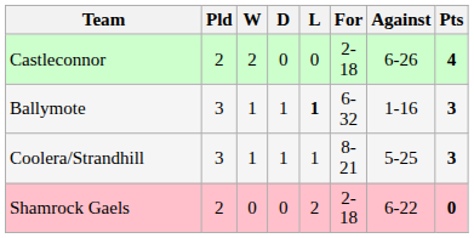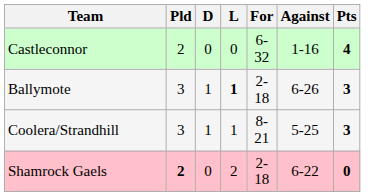- column: W | 2 | 1 | 1 | 0
Castleconnor | For: 2-18 -> 6-32
Castleconnor | Against: 6-26 -> 1-16
Ballymote | For: 6-32 -> 2-18
Ballymote | Against: 1-16 -> 6-26
Shamrock Gaels | Pld: normal -> bold
